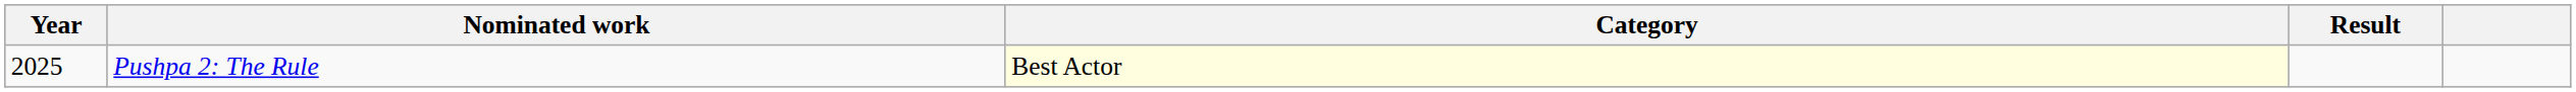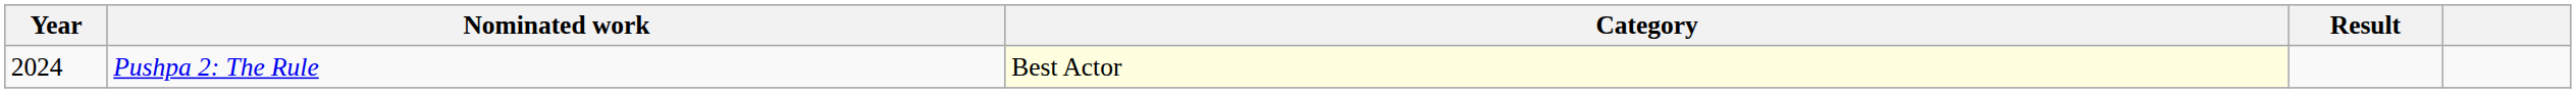Pushpa 2: The Rule | Year: 2025 -> 2024
